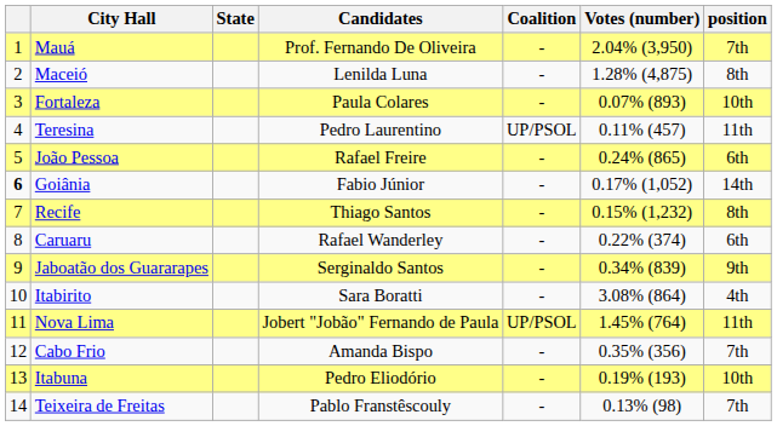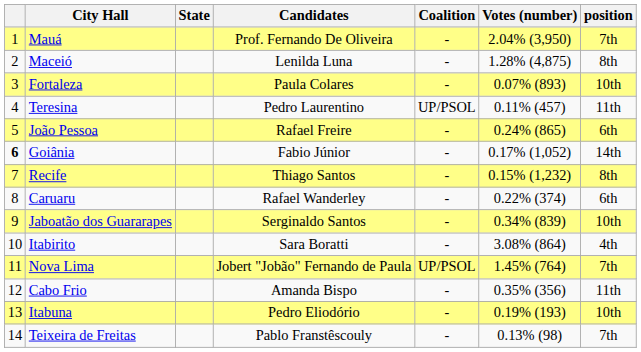Jaboatão dos Guararapes | position: 9th -> 10th
Nova Lima | position: 11th -> 7th
Cabo Frio | position: 7th -> 11th
